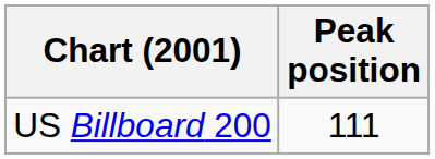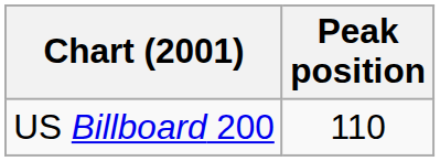US Billboard 200 | Peak position: 111 -> 110
